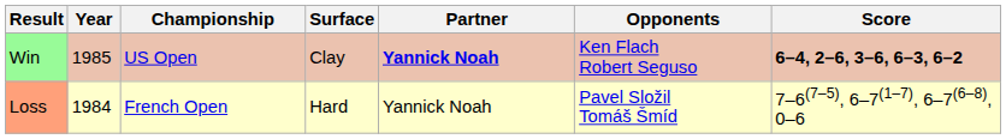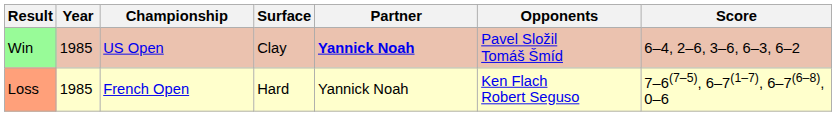Win | Opponents: Ken Flach Robert Seguso -> Pavel Složil Tomáš Šmíd
Win | Score: bold -> normal
Loss | Year: 1984 -> 1985
Loss | Opponents: Pavel Složil Tomáš Šmíd -> Ken Flach Robert Seguso
